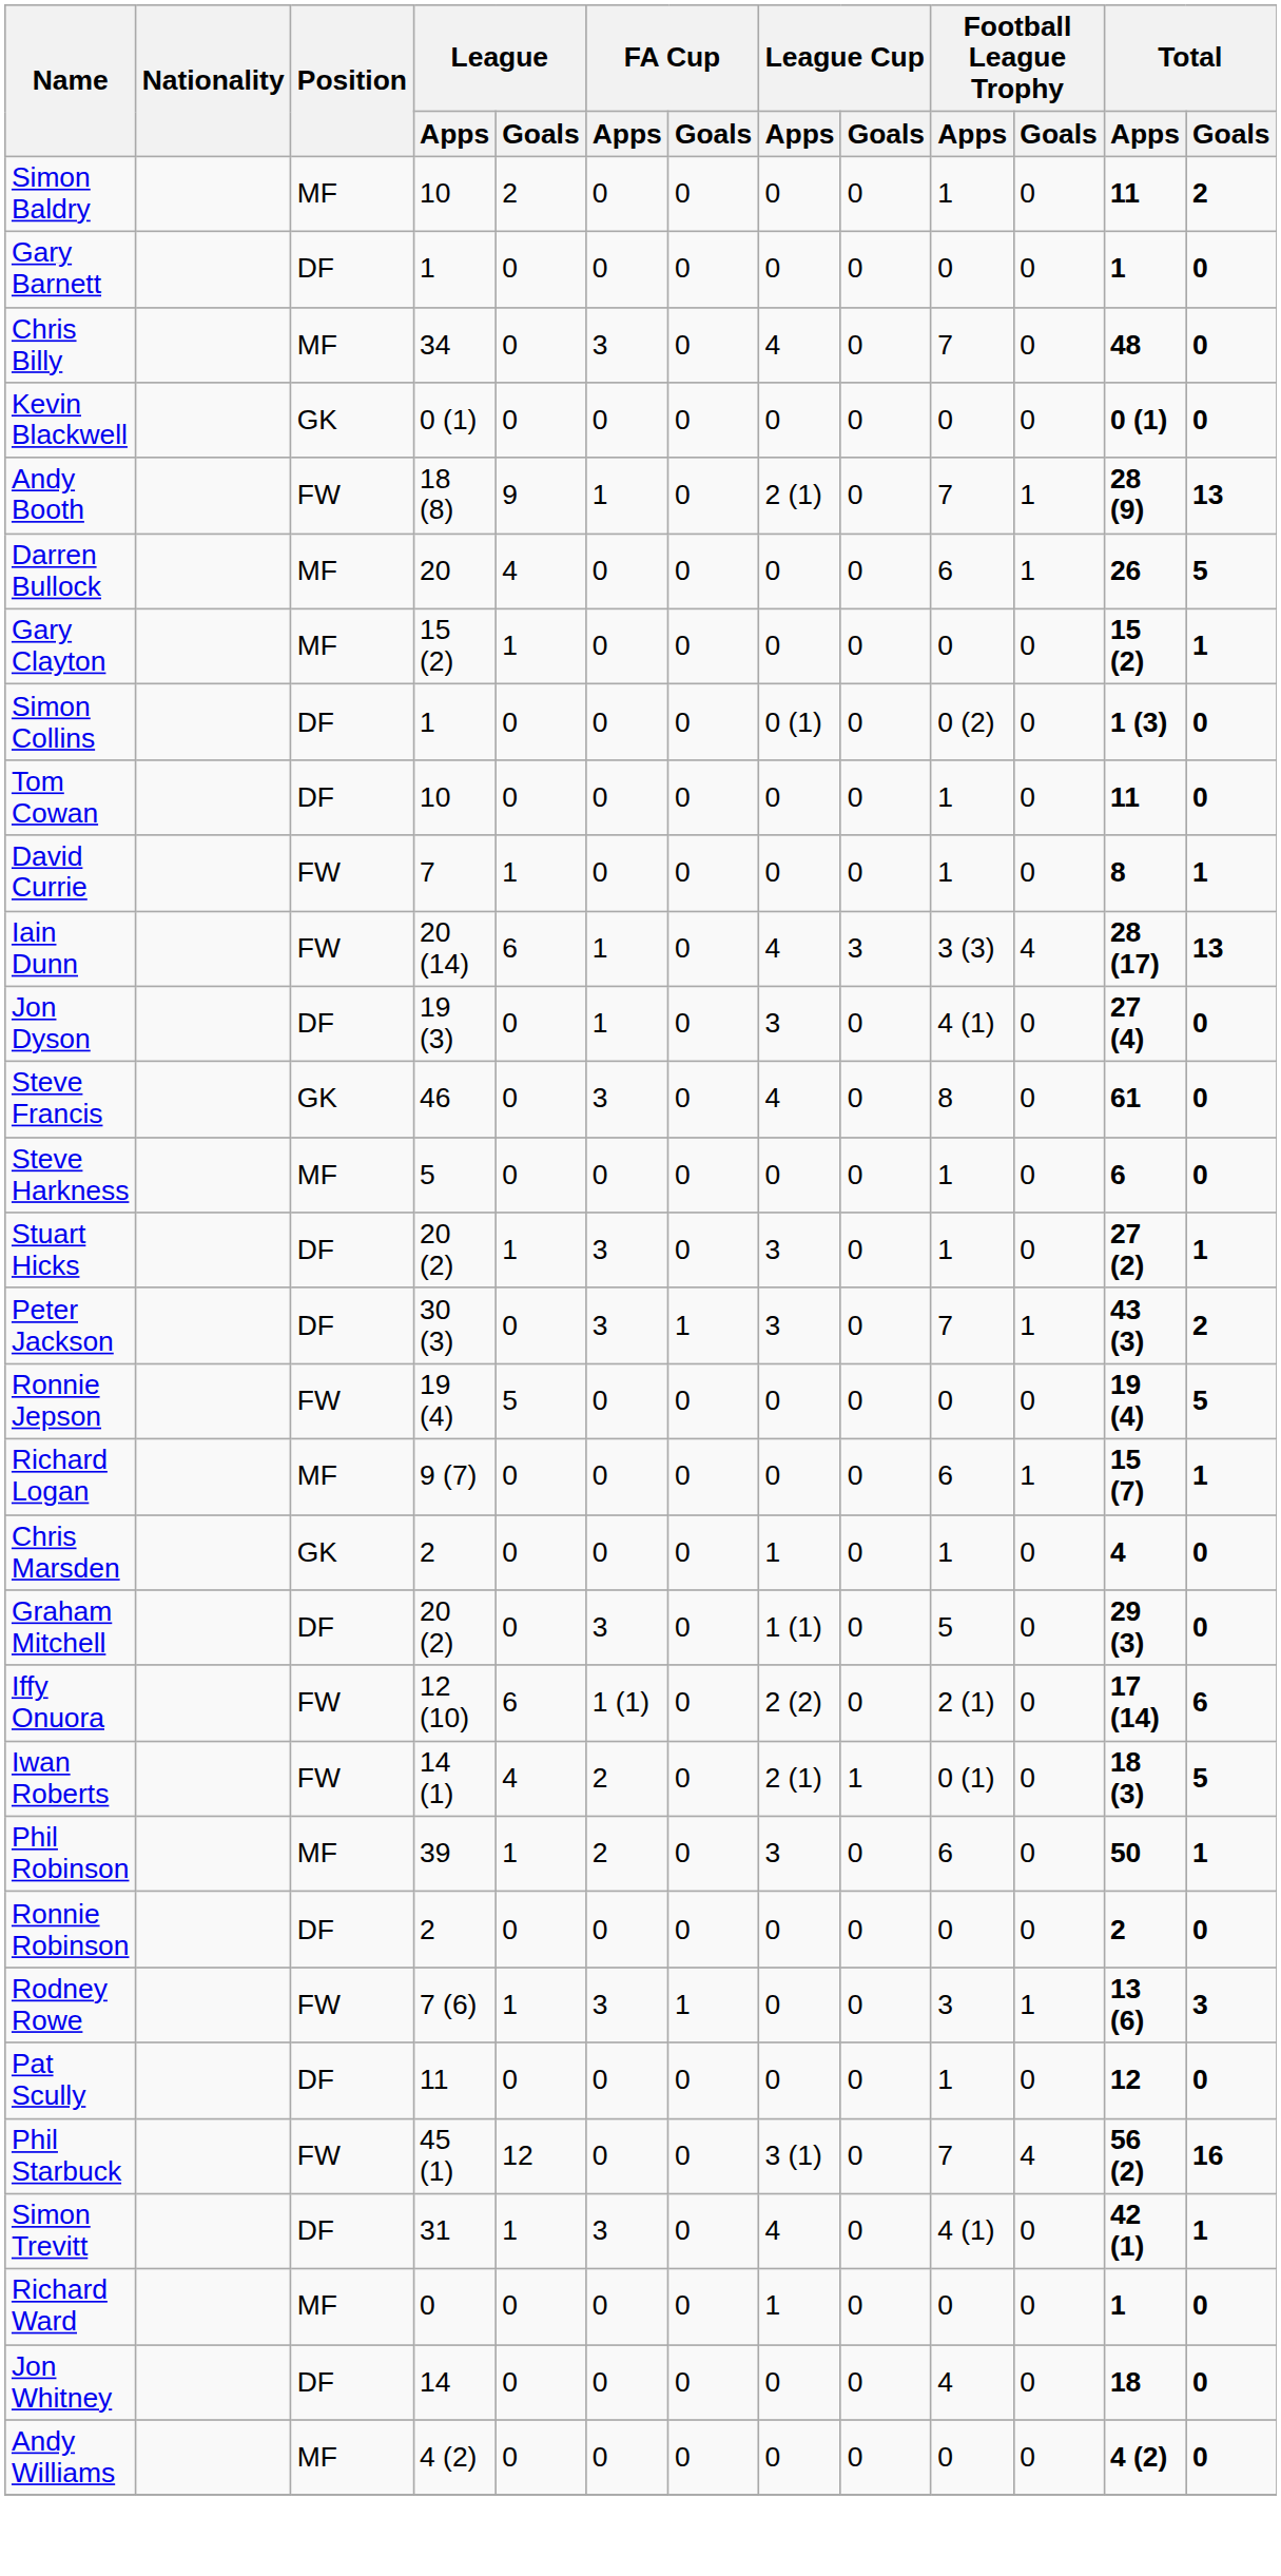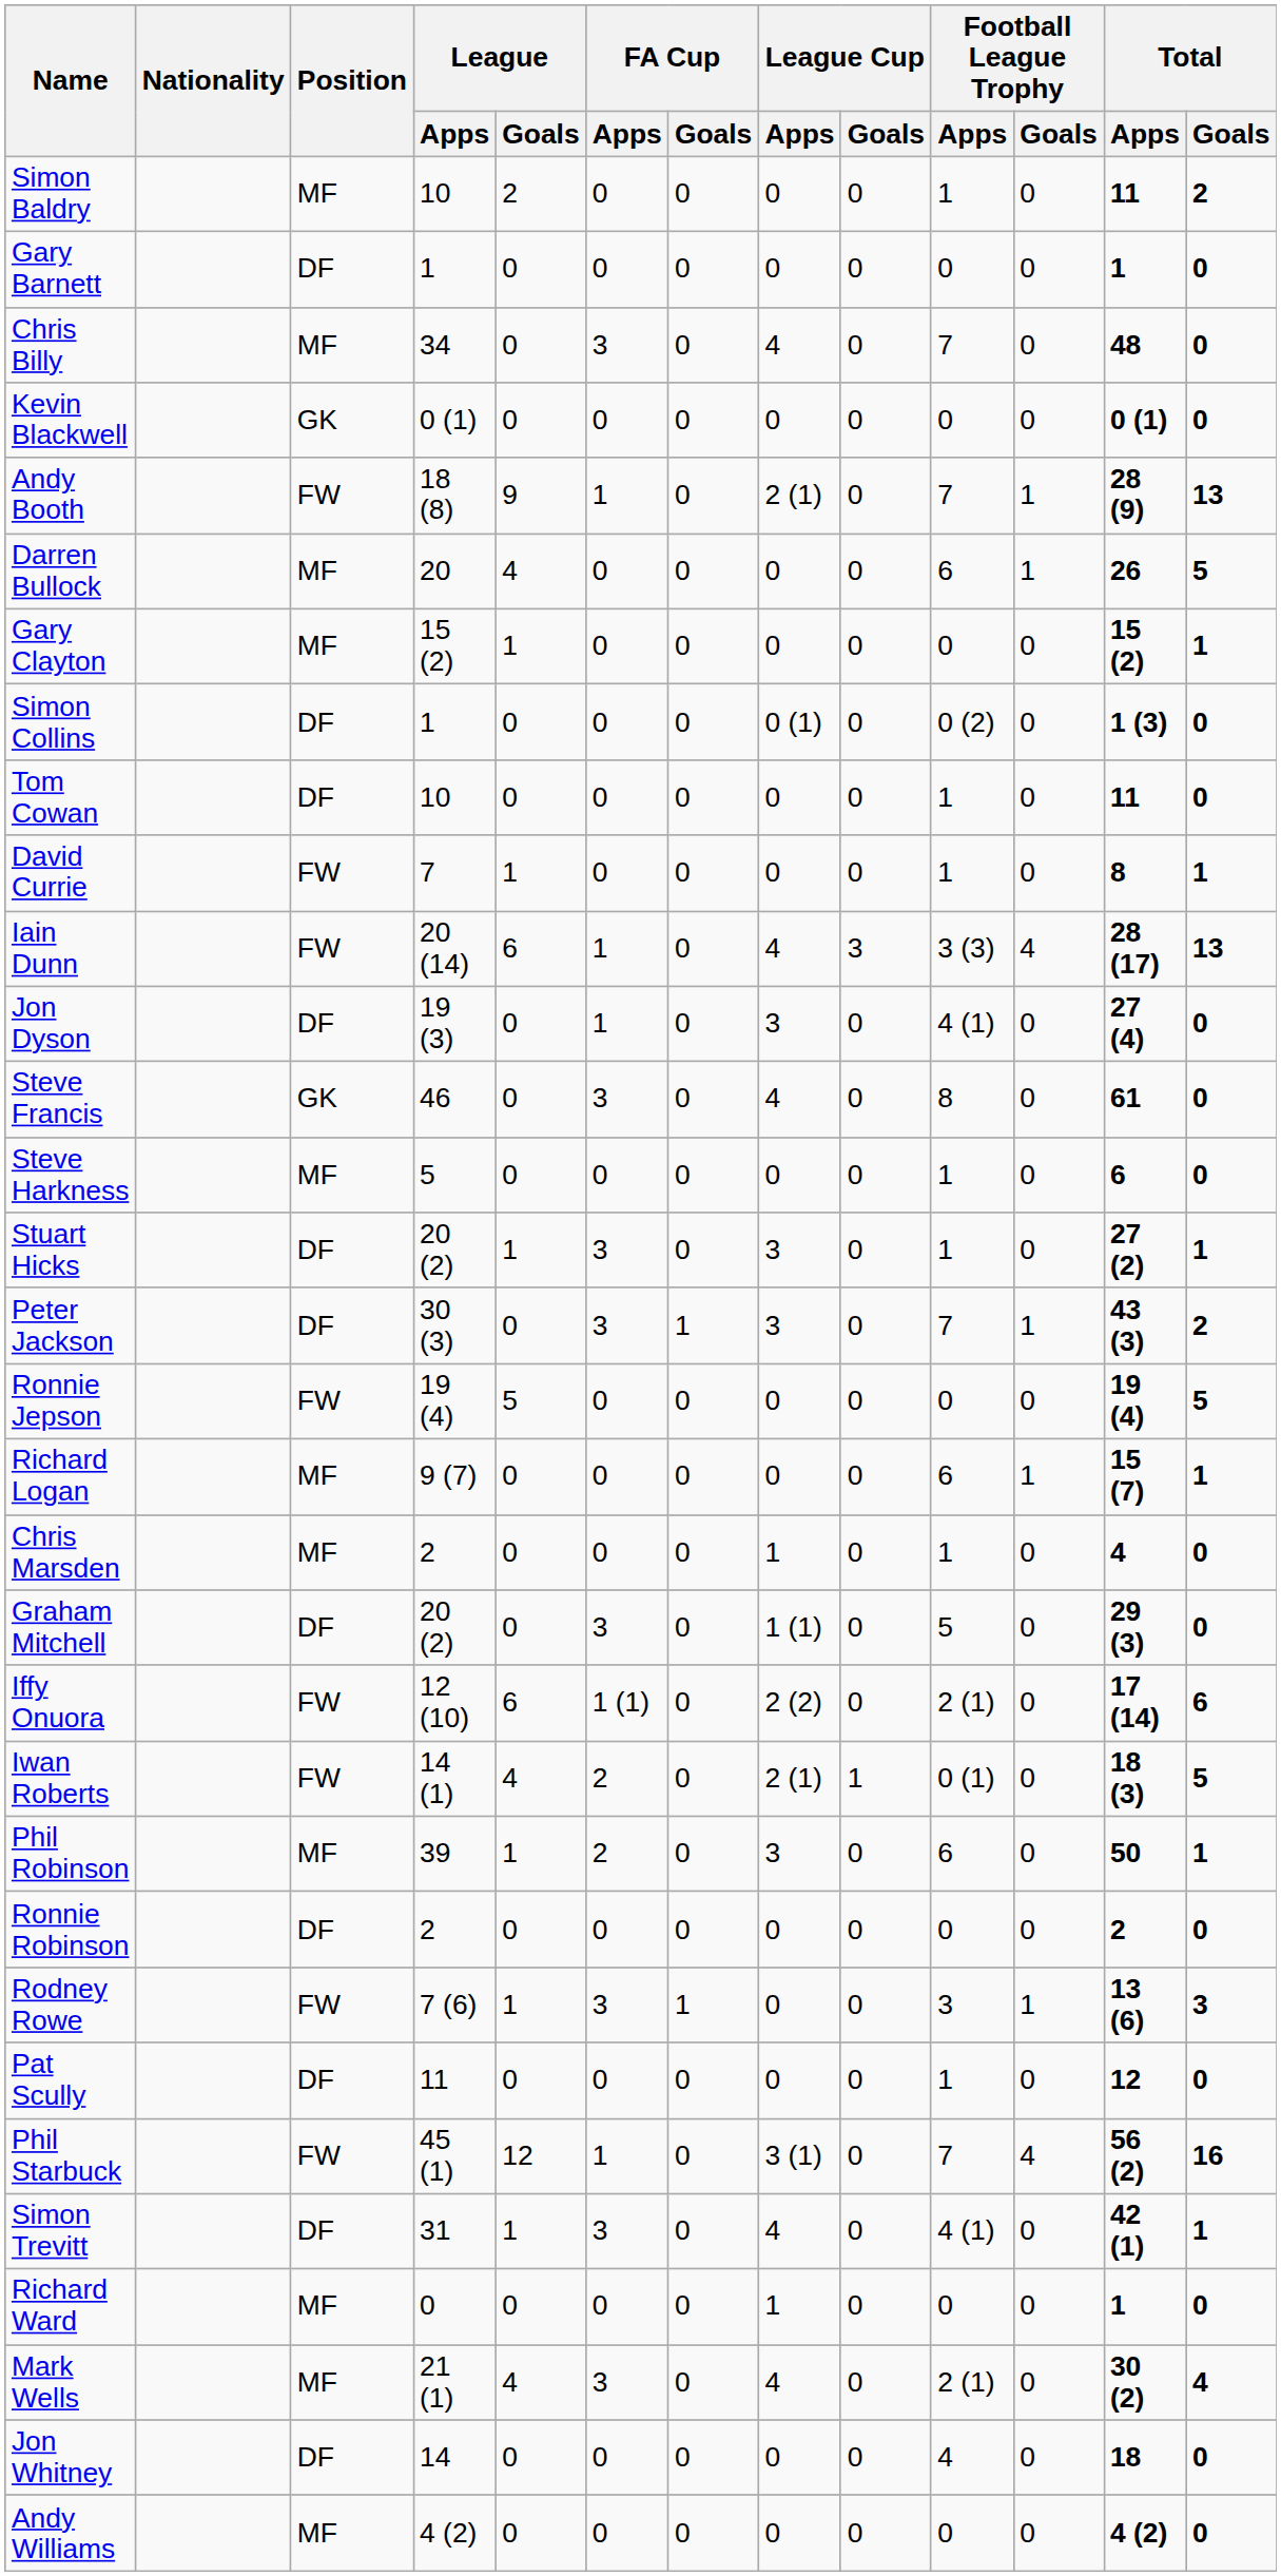Chris Marsden | Position: GK -> MF
Phil Starbuck | FA Cup / Apps: 0 -> 1
+ row: Mark Wells | MF | 21 (1) | 4 | 3 | 0 | 4 | 0 | 2 (1) | 0 | 30 (2) | 4
